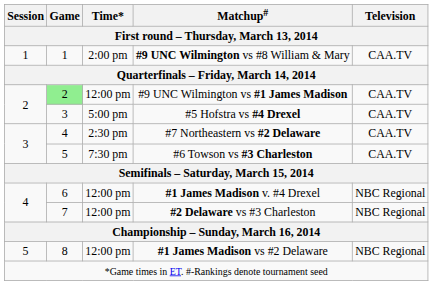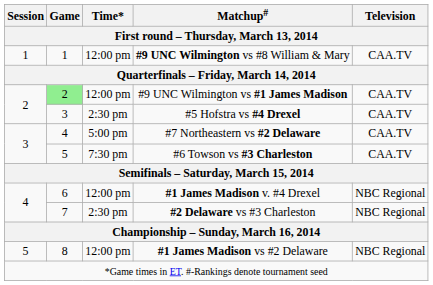#9 UNC Wilmington vs #8 William & Mary | Time*: 2:00 pm -> 12:00 pm
#5 Hofstra vs #4 Drexel | Time*: 5:00 pm -> 2:30 pm
#7 Northeastern vs #2 Delaware | Time*: 2:30 pm -> 5:00 pm
#2 Delaware vs #3 Charleston | Time*: 12:00 pm -> 2:30 pm
